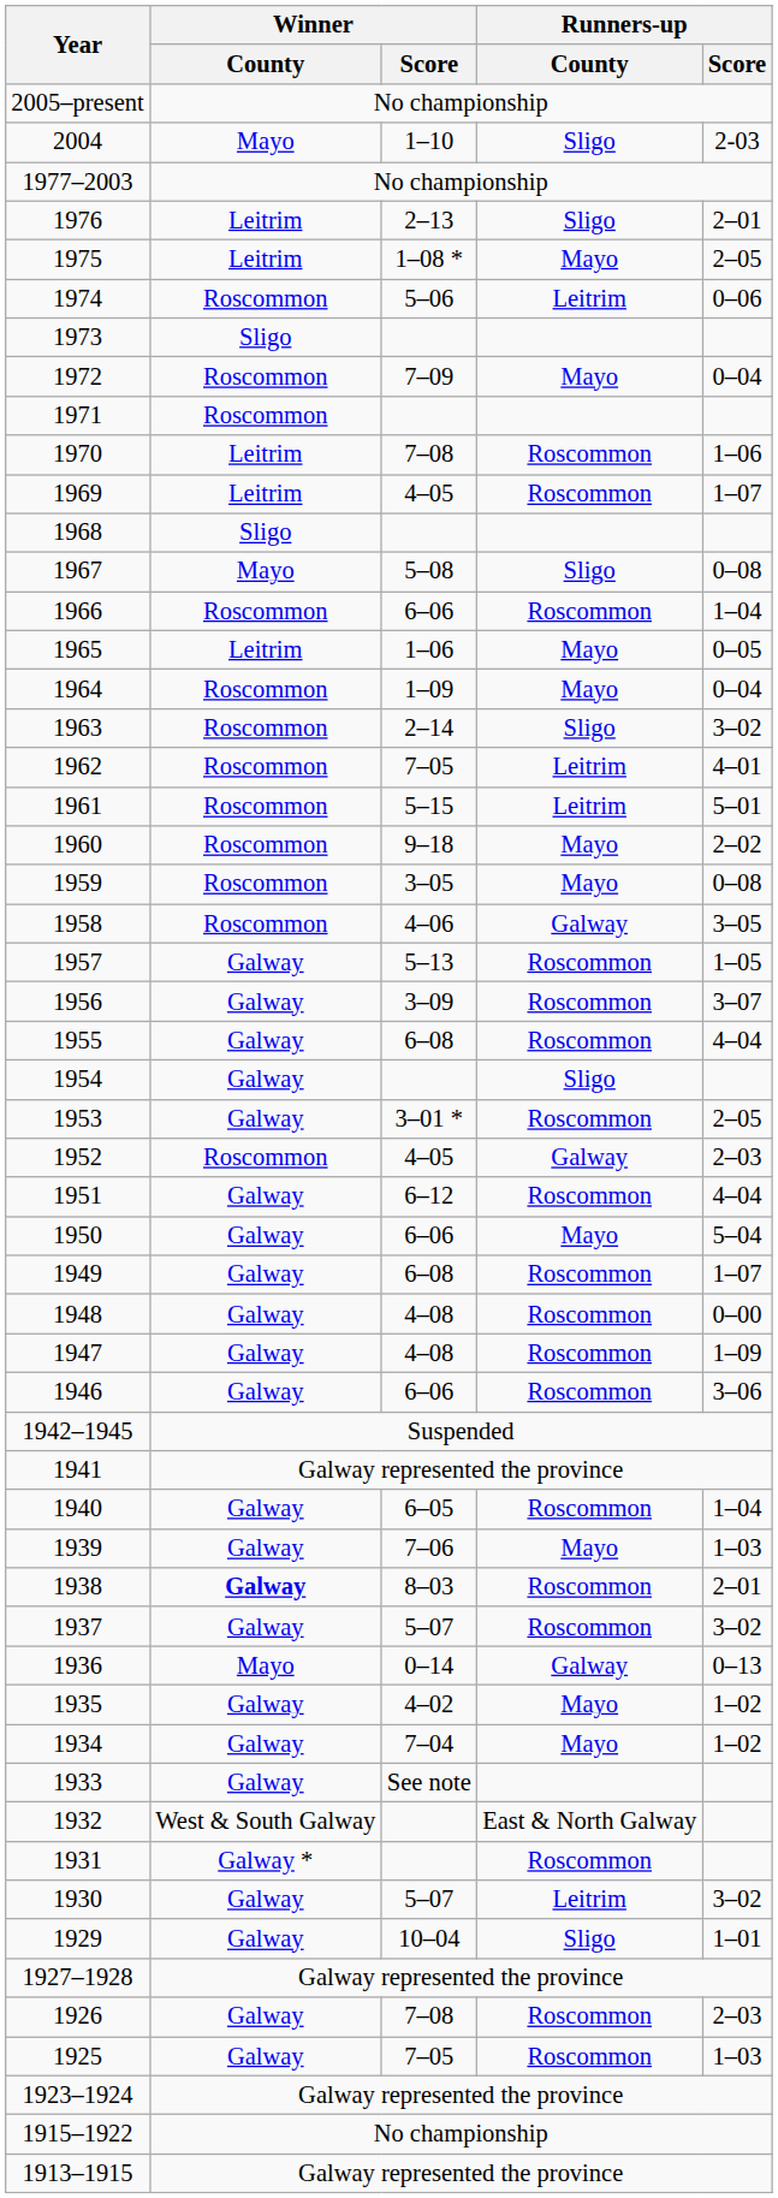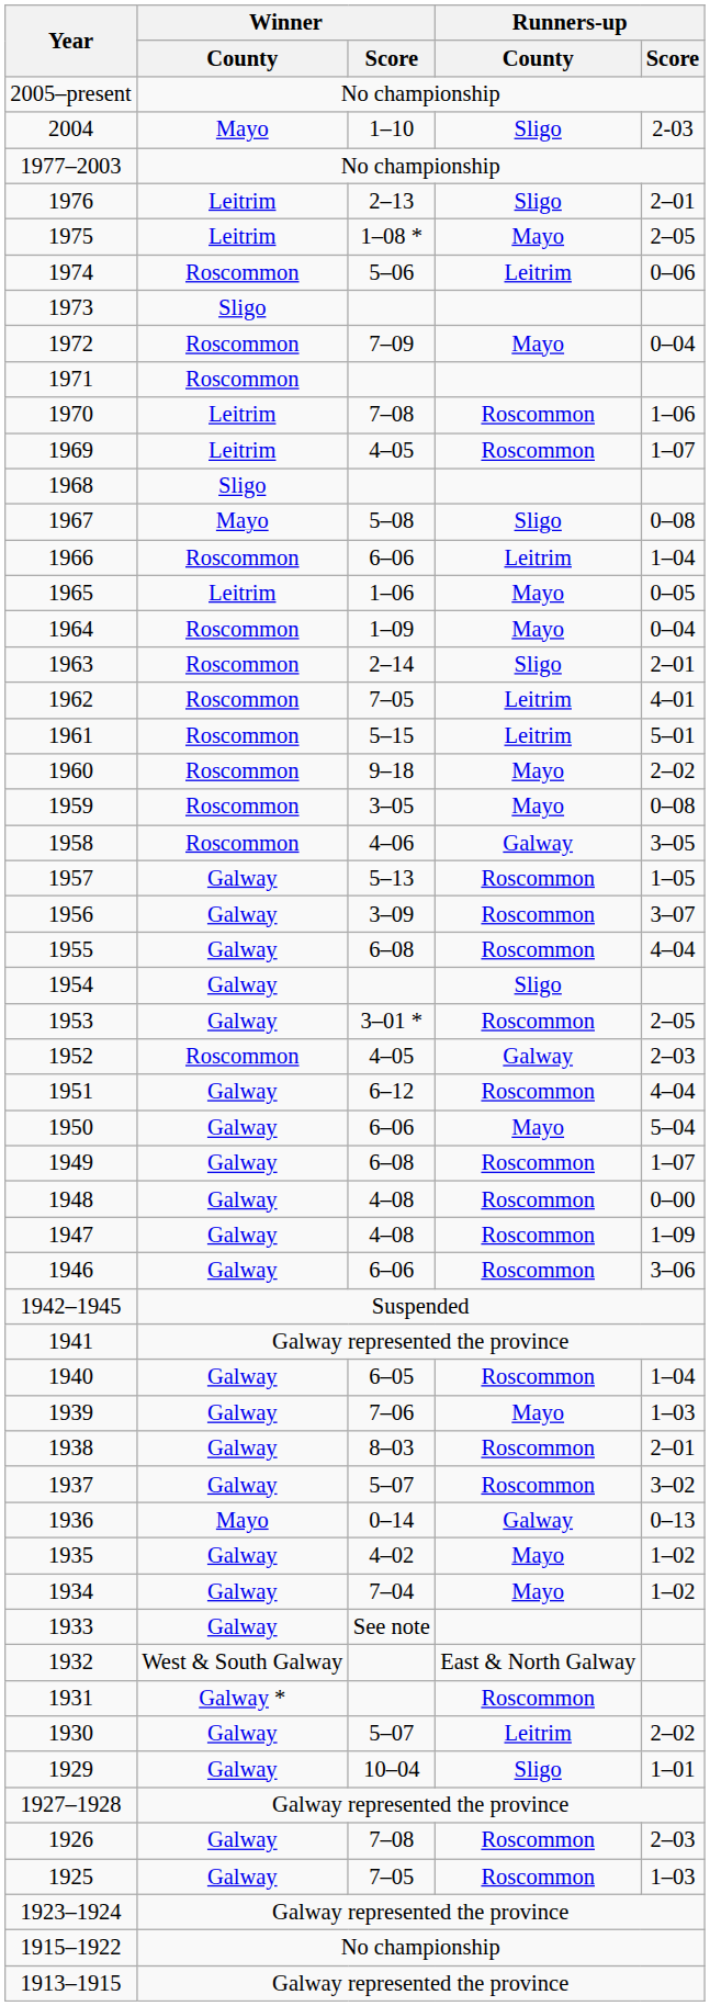1966 | Runners-up / County: Roscommon -> Leitrim
1963 | Runners-up / Score: 3–02 -> 2–01
1938 | Winner / County: bold -> normal
1930 | Runners-up / Score: 3–02 -> 2–02
